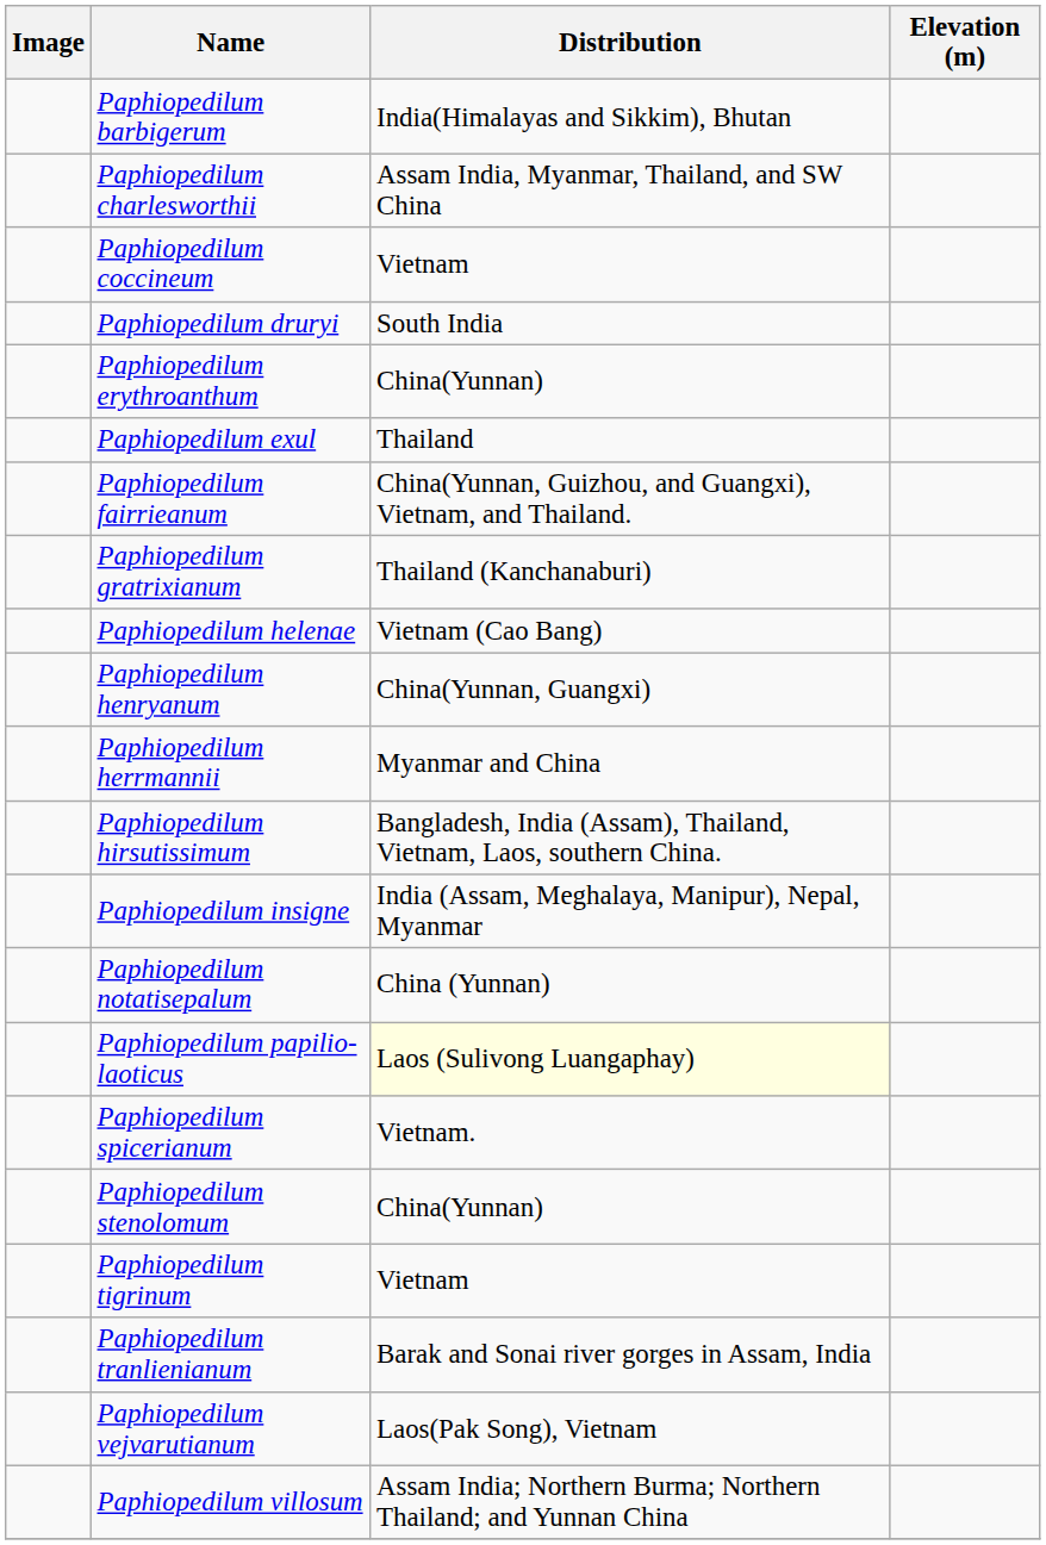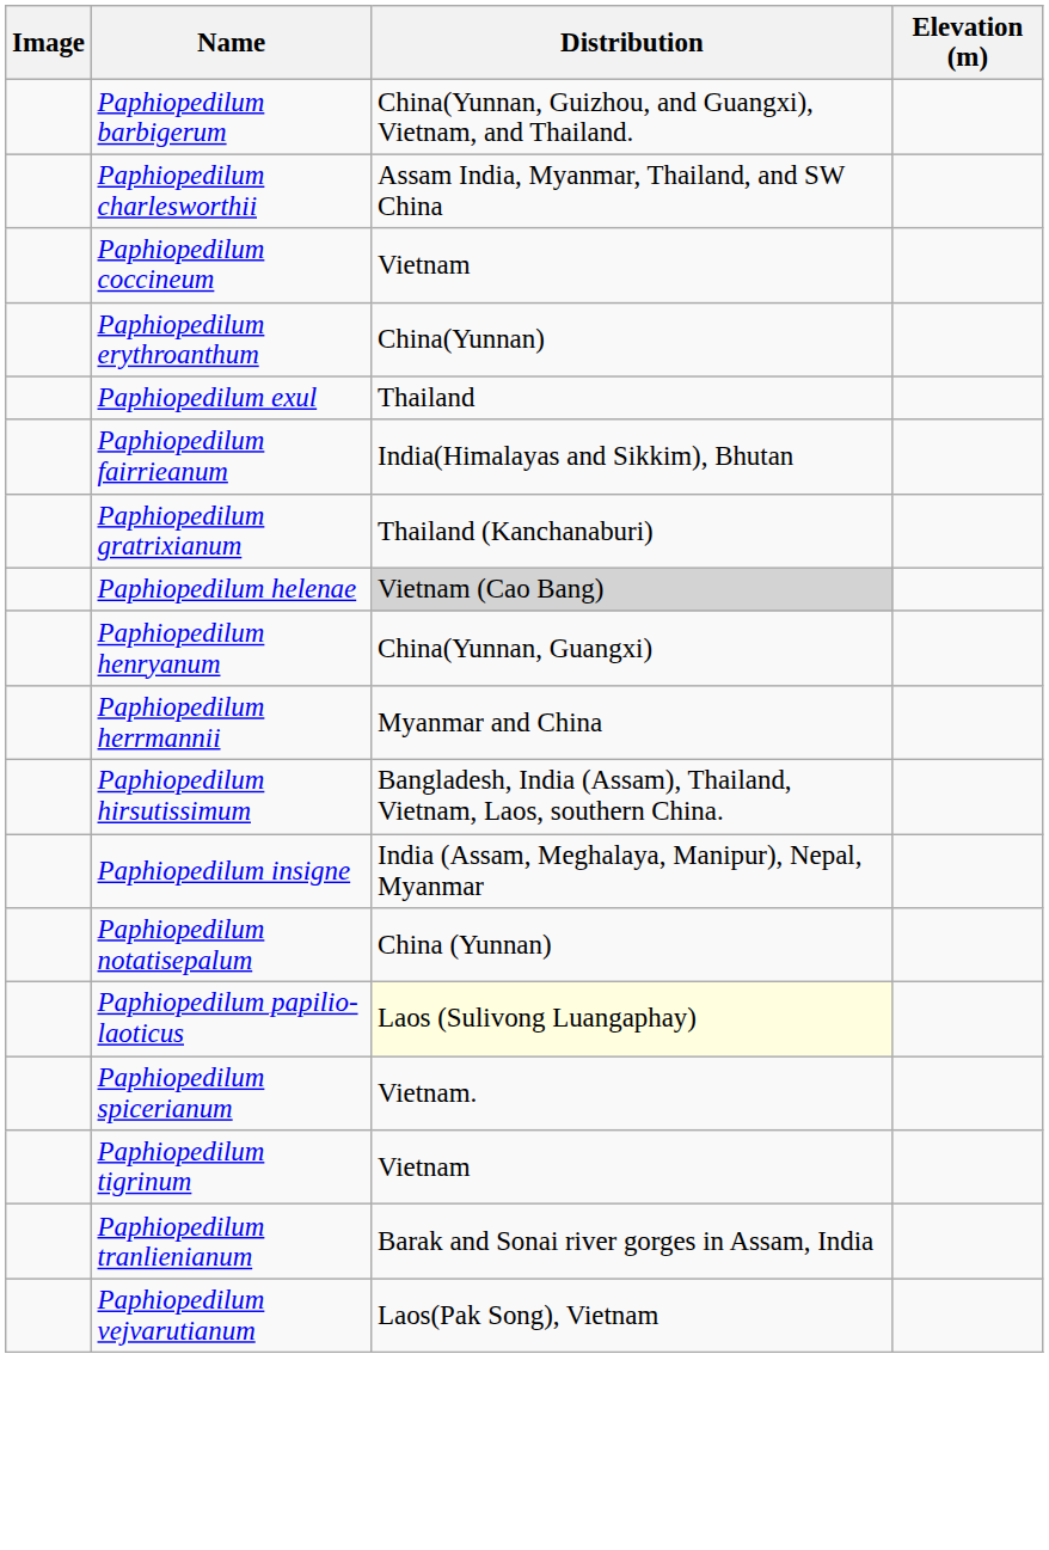Paphiopedilum barbigerum | Distribution: India(Himalayas and Sikkim), Bhutan -> China(Yunnan, Guizhou, and Guangxi), Vietnam, and Thailand.
- row: Paphiopedilum druryi | South India
Paphiopedilum fairrieanum | Distribution: China(Yunnan, Guizhou, and Guangxi), Vietnam, and Thailand. -> India(Himalayas and Sikkim), Bhutan
Paphiopedilum helenae | Distribution: no background -> lightgrey background
- row: Paphiopedilum stenolomum | China(Yunnan)
- row: Paphiopedilum villosum | Assam India; Northern Burma; Northern Thailand; and Yunnan China
